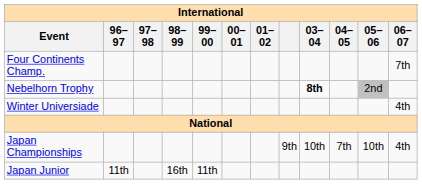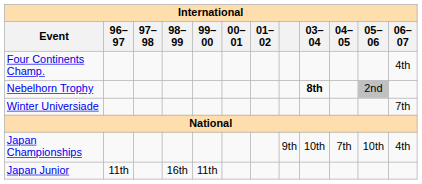Four Continents Champ. | 06–07: 7th -> 4th
Winter Universiade | 06–07: 4th -> 7th
